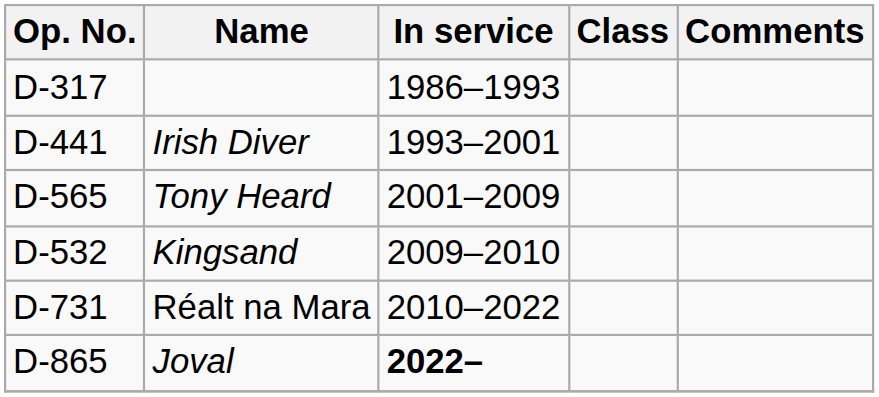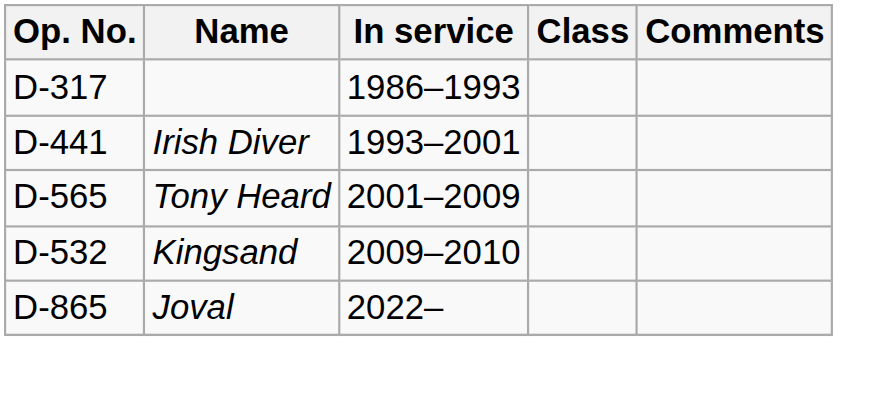- row: D-731 | Réalt na Mara | 2010–2022
Joval | In service: bold -> normal
